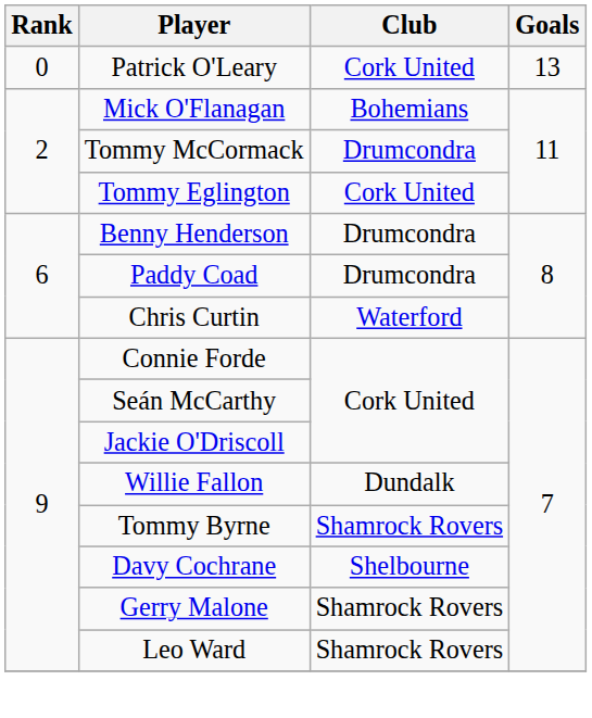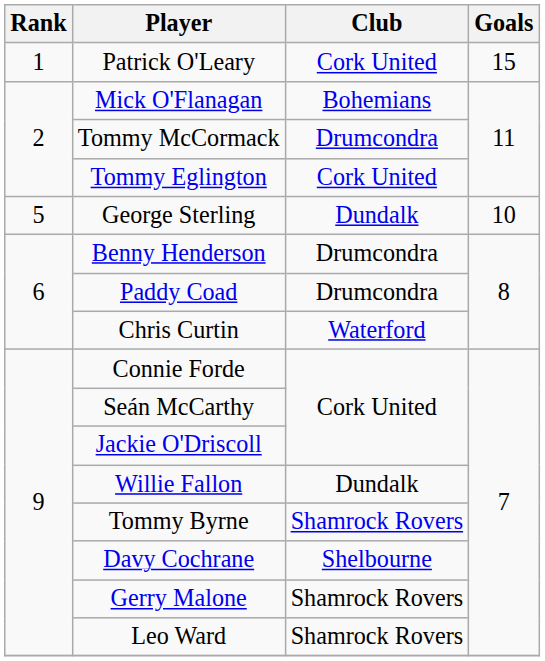Patrick O'Leary | Rank: 0 -> 1
Patrick O'Leary | Goals: 13 -> 15
+ row: 5 | George Sterling | Dundalk | 10
